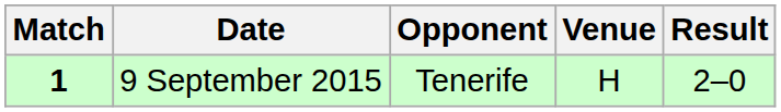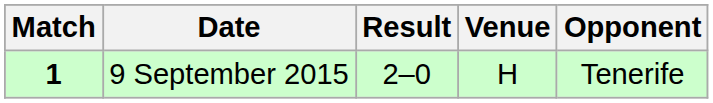columns swapped: Opponent <-> Result
